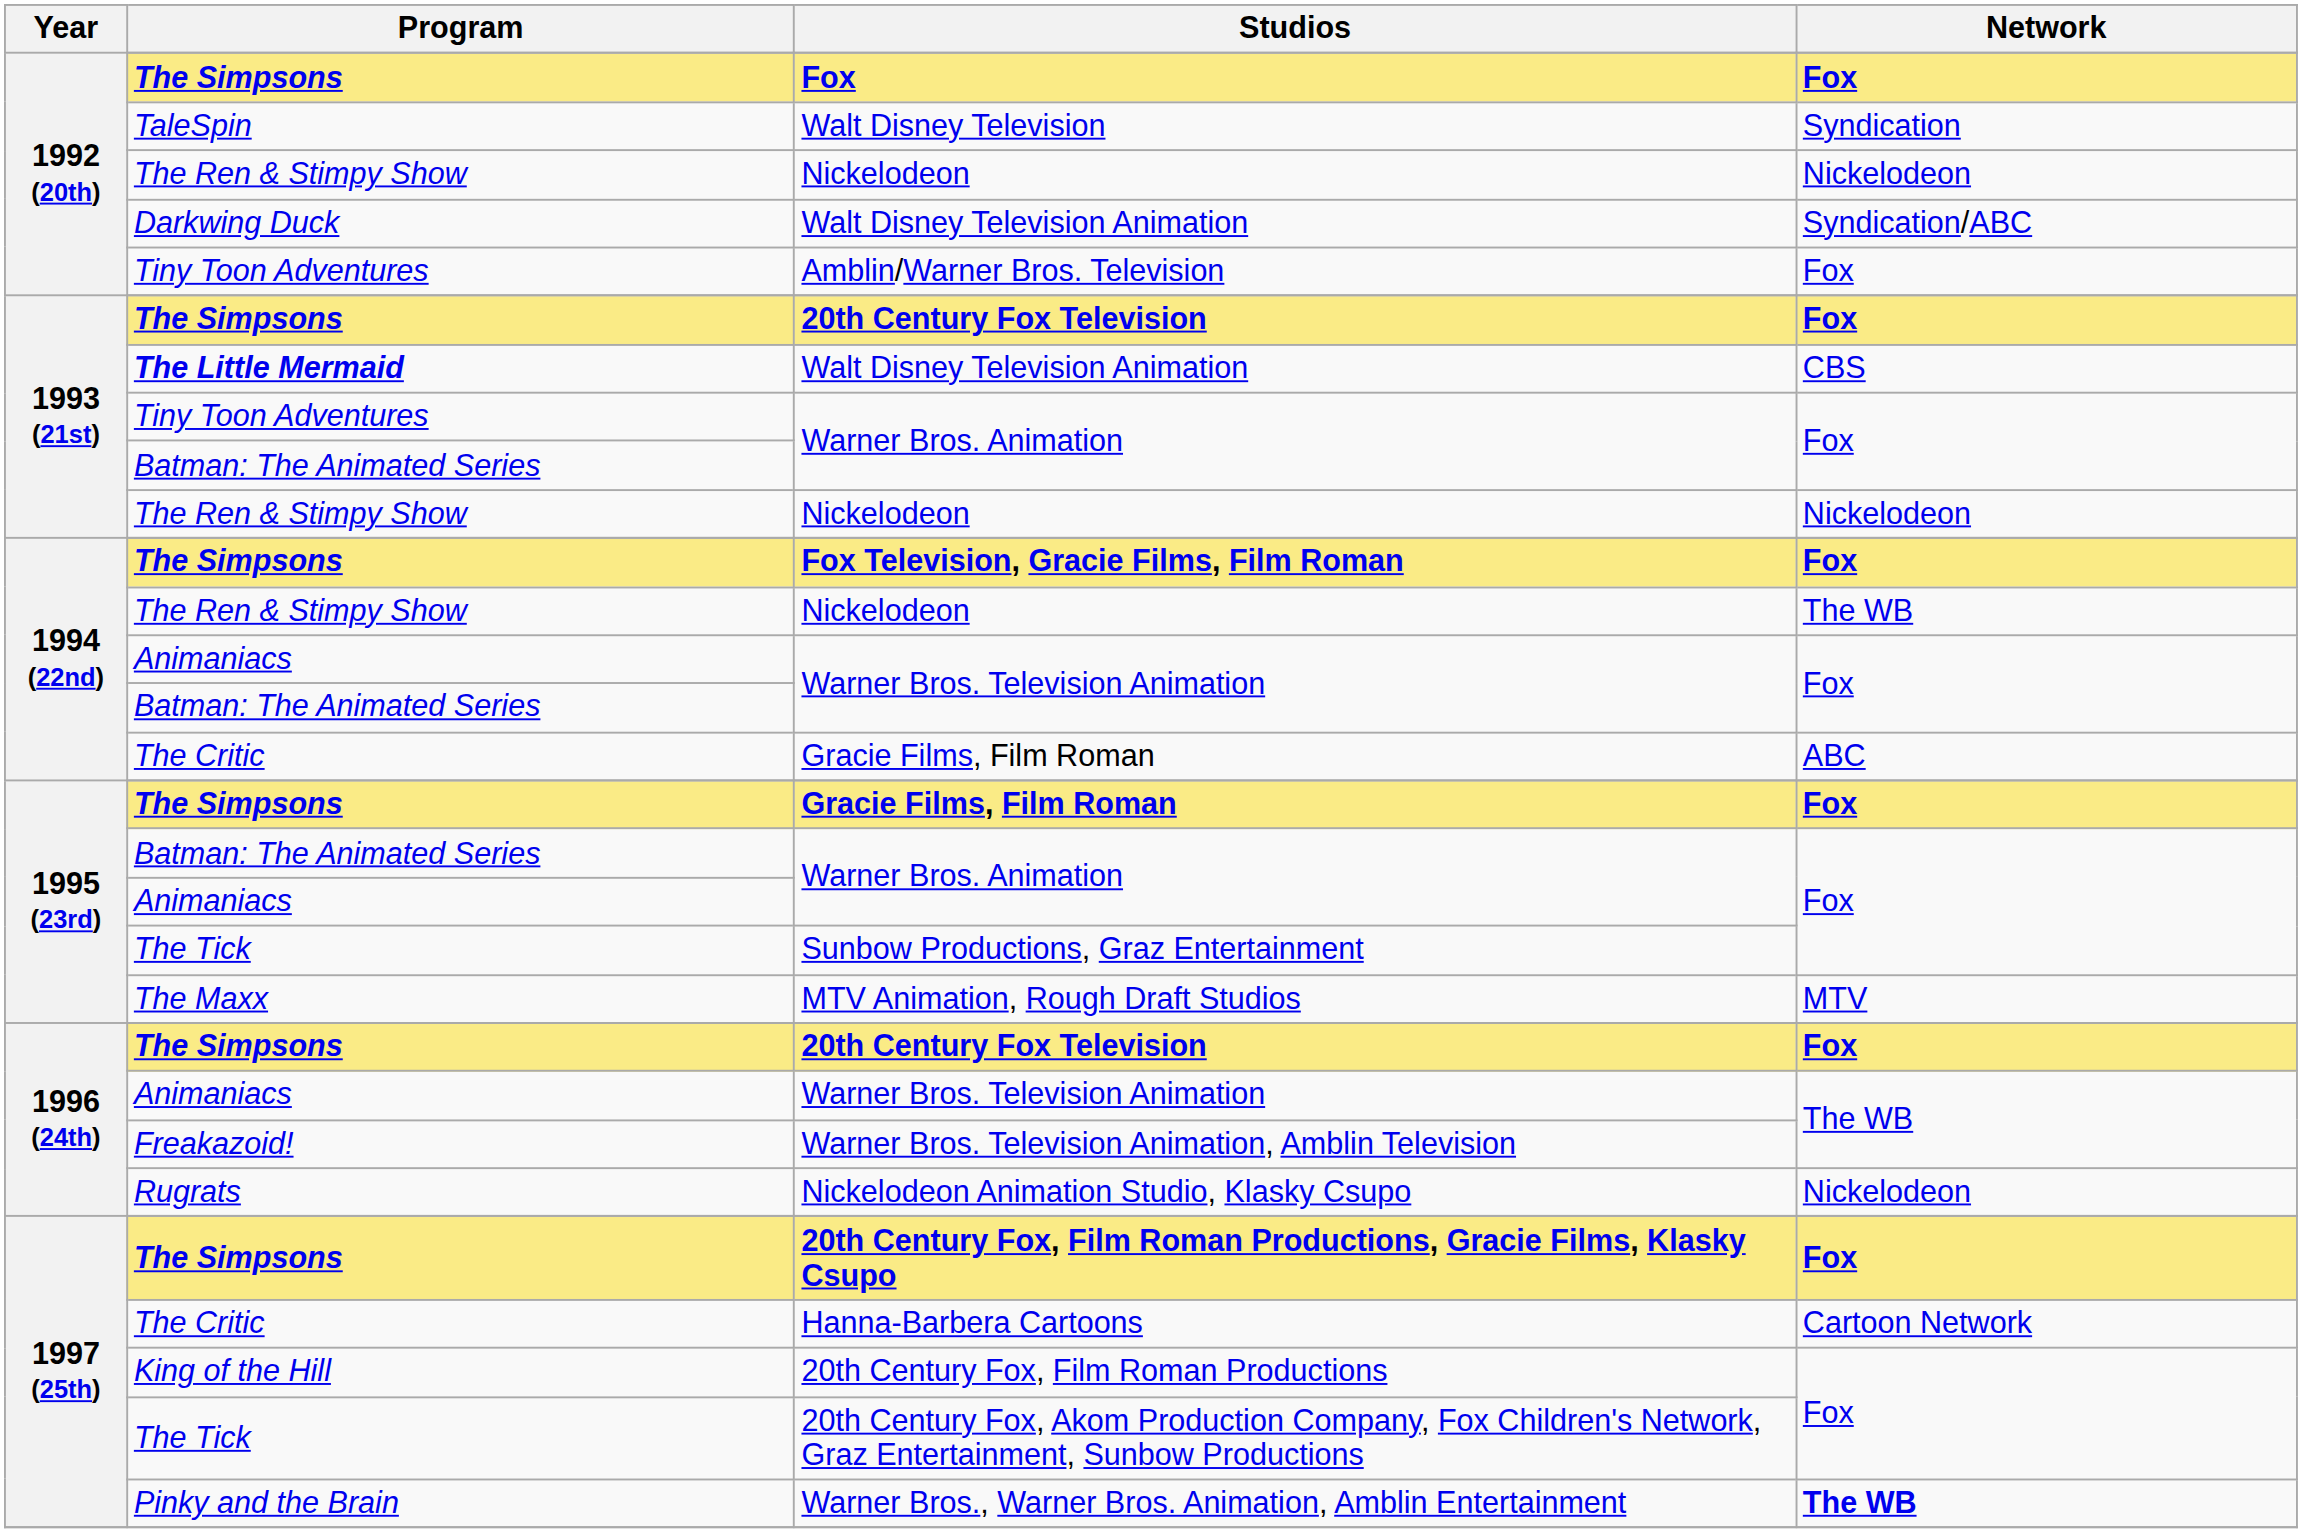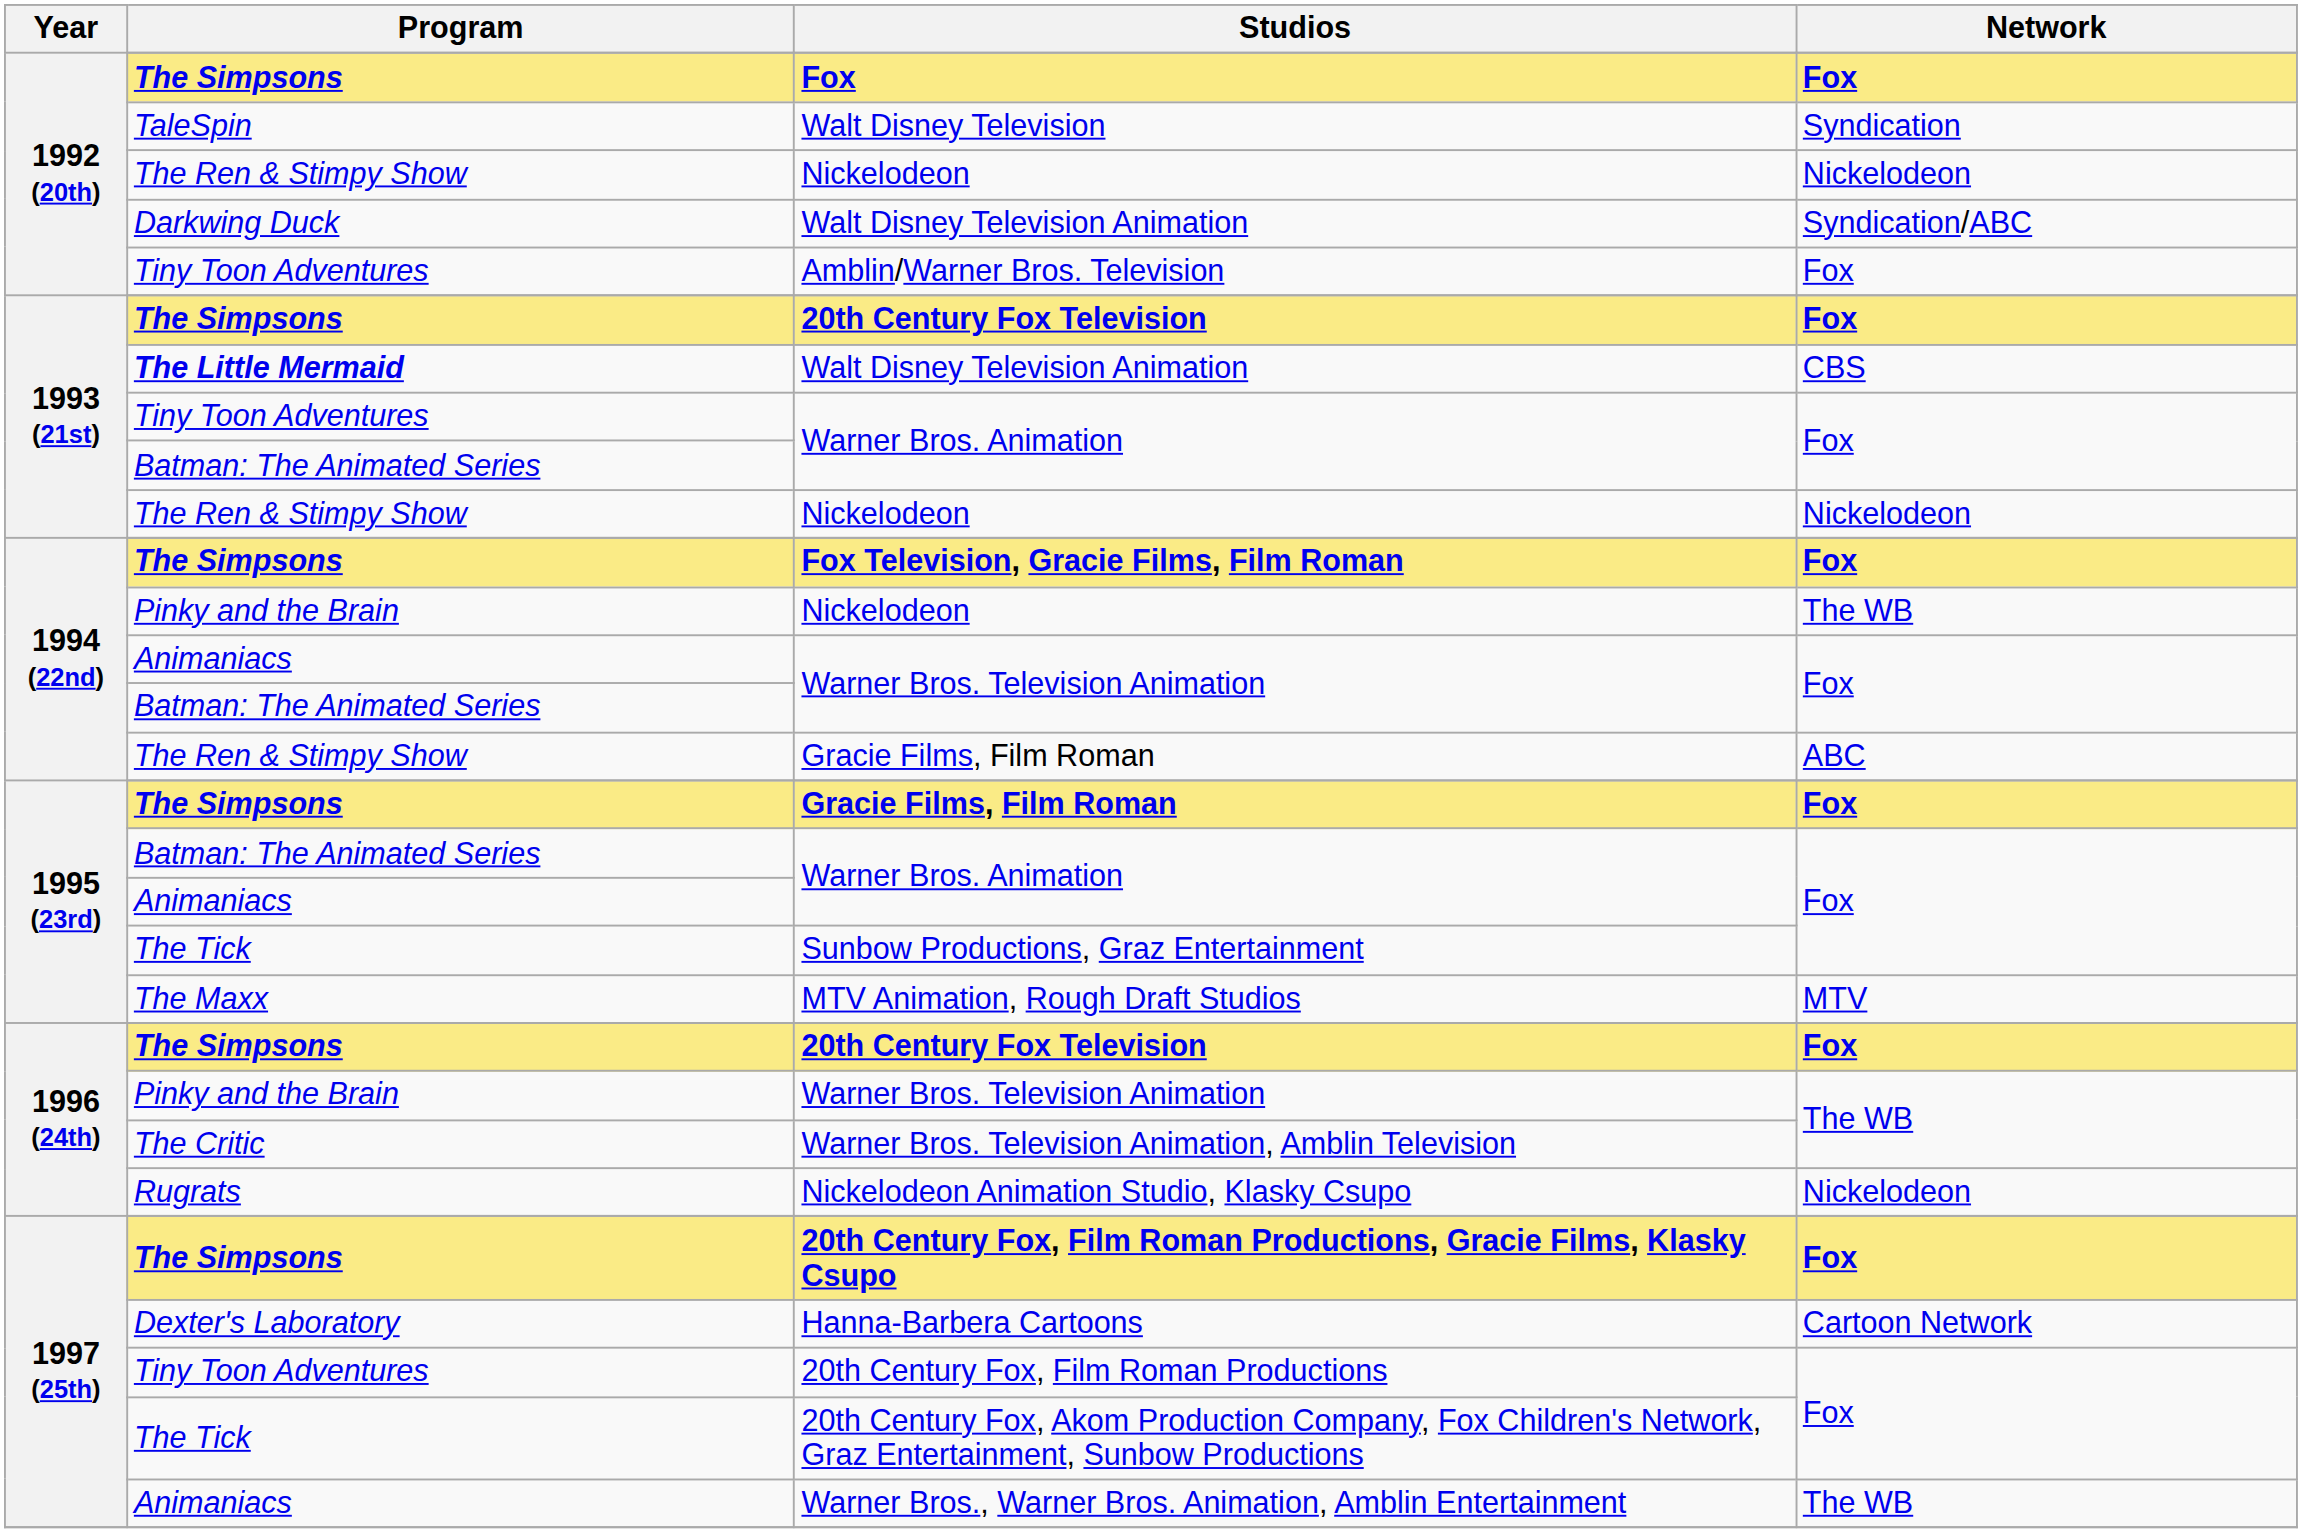1994 (22nd) / Nickelodeon | Program: The Ren & Stimpy Show -> Pinky and the Brain
1994 (22nd) / Gracie Films, Film Roman | Program: The Critic -> The Ren & Stimpy Show
1996 (24th) / Warner Bros. Television Animation | Program: Animaniacs -> Pinky and the Brain
Warner Bros. Television Animation, Amblin Television | Program: Freakazoid! -> The Critic
Hanna-Barbera Cartoons | Program: The Critic -> Dexter's Laboratory
20th Century Fox, Film Roman Productions | Program: King of the Hill -> Tiny Toon Adventures
Warner Bros., Warner Bros. Animation, Amblin Entertainment | Program: Pinky and the Brain -> Animaniacs
Warner Bros., Warner Bros. Animation, Amblin Entertainment | Network: bold -> normal
